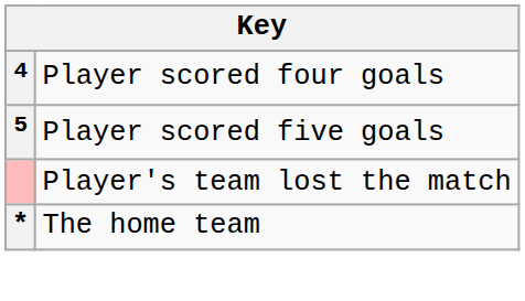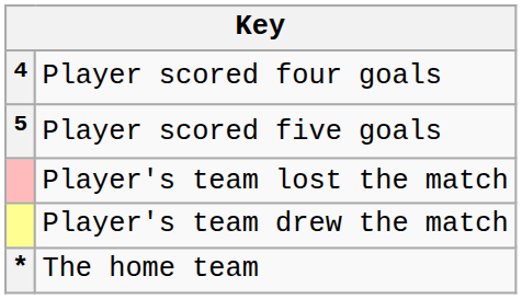+ row: Player's team drew the match
